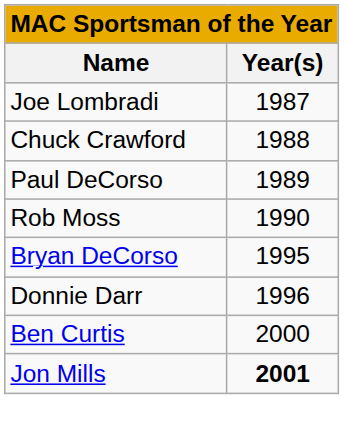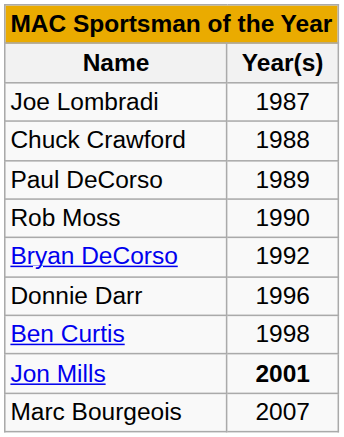Bryan DeCorso | Year(s): 1995 -> 1992
Ben Curtis | Year(s): 2000 -> 1998
+ row: Marc Bourgeois | 2007
